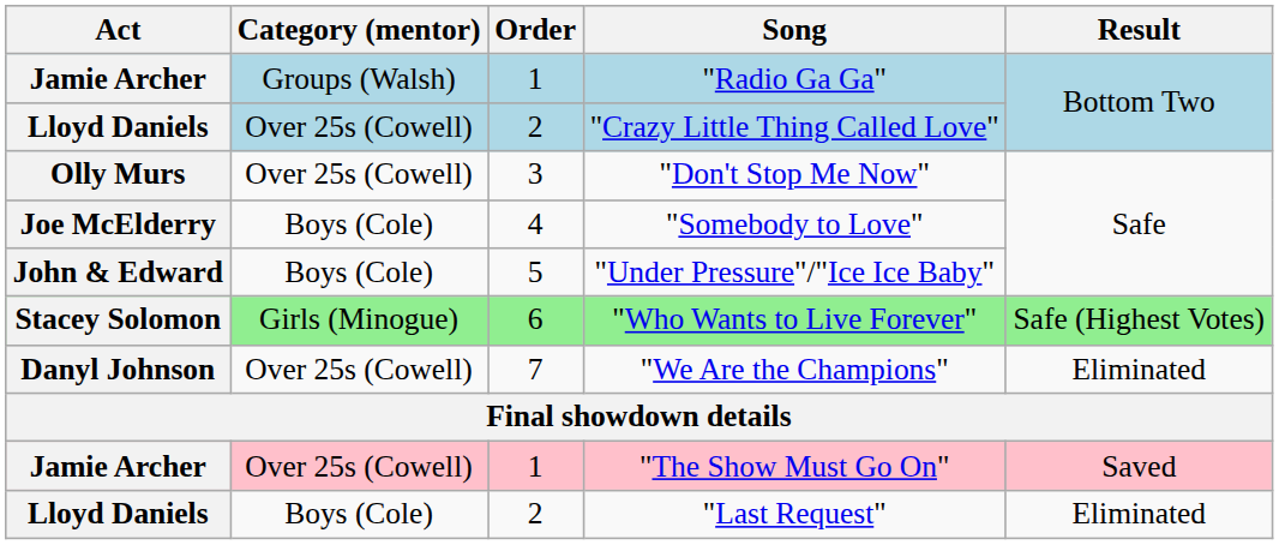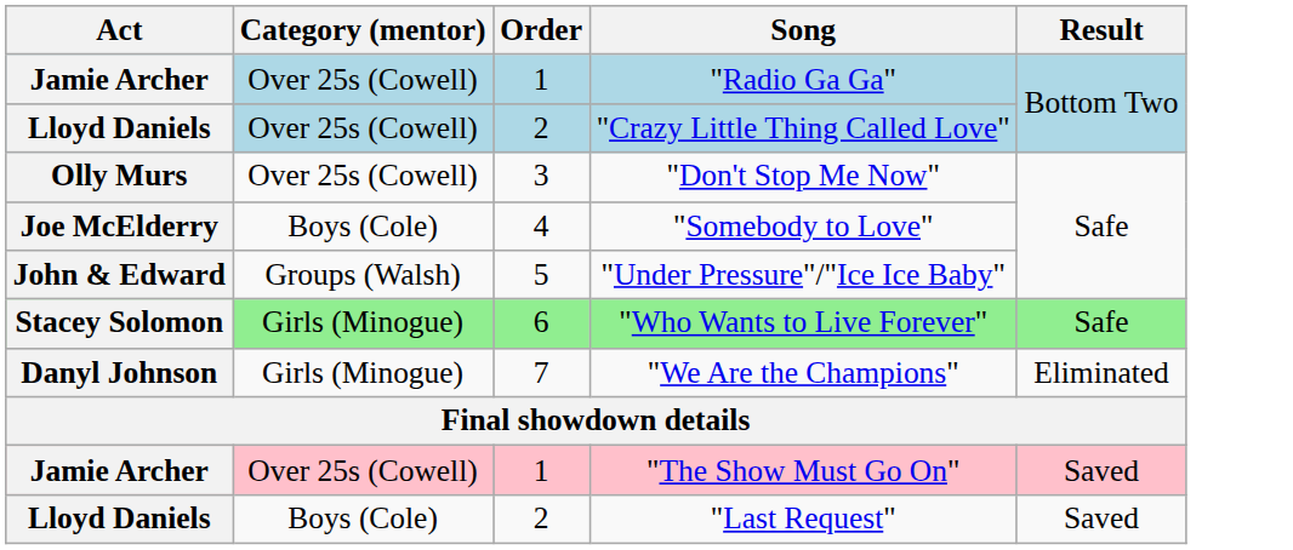"Radio Ga Ga" | Category (mentor): Groups (Walsh) -> Over 25s (Cowell)
"Under Pressure"/"Ice Ice Baby" | Category (mentor): Boys (Cole) -> Groups (Walsh)
"Who Wants to Live Forever" | Result: Safe (Highest Votes) -> Safe
"We Are the Champions" | Category (mentor): Over 25s (Cowell) -> Girls (Minogue)
"Last Request" | Result: Eliminated -> Saved
